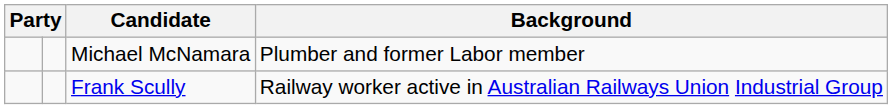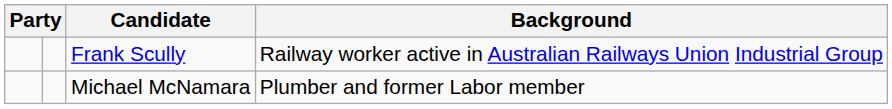rows swapped: Michael McNamara <-> Frank Scully
